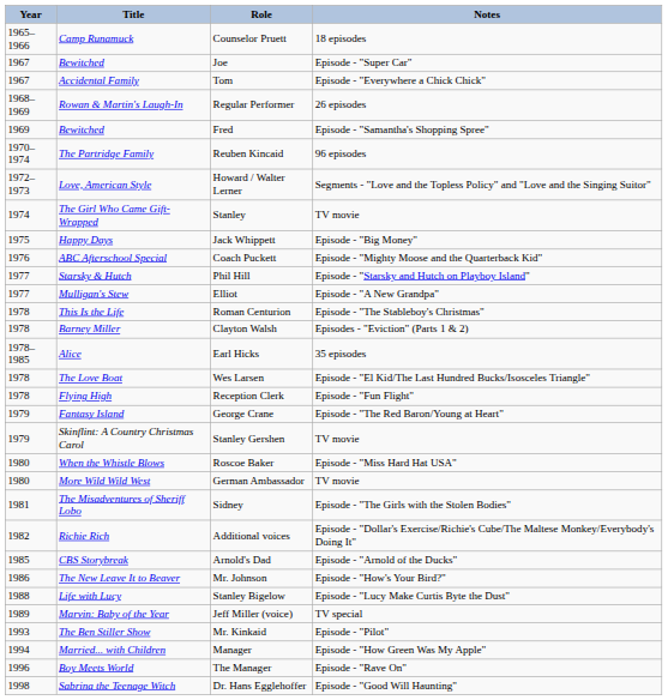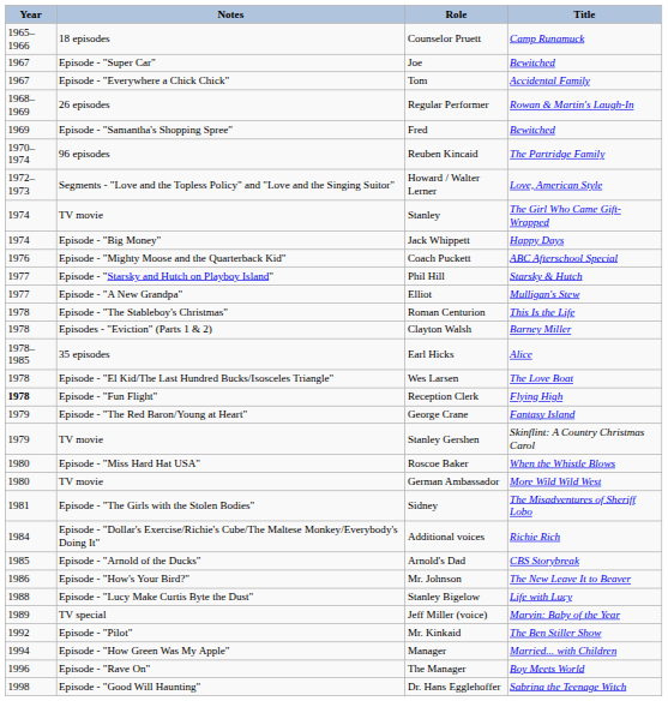columns swapped: Title <-> Notes
Jack Whippett | Year: 1975 -> 1974
Reception Clerk | Year: normal -> bold
Additional voices | Year: 1982 -> 1984
Mr. Kinkaid | Year: 1993 -> 1992
